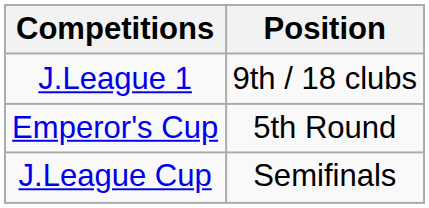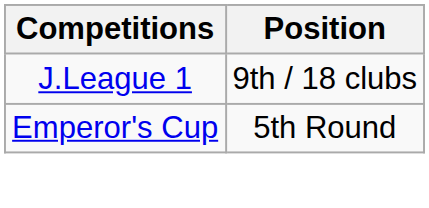- row: J.League Cup | Semifinals
